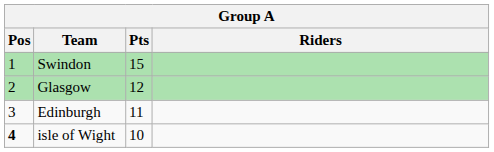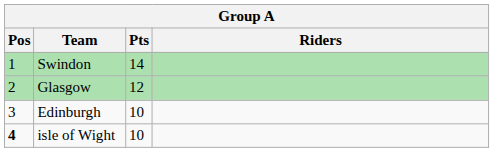Swindon | Pts: 15 -> 14
Edinburgh | Pts: 11 -> 10
